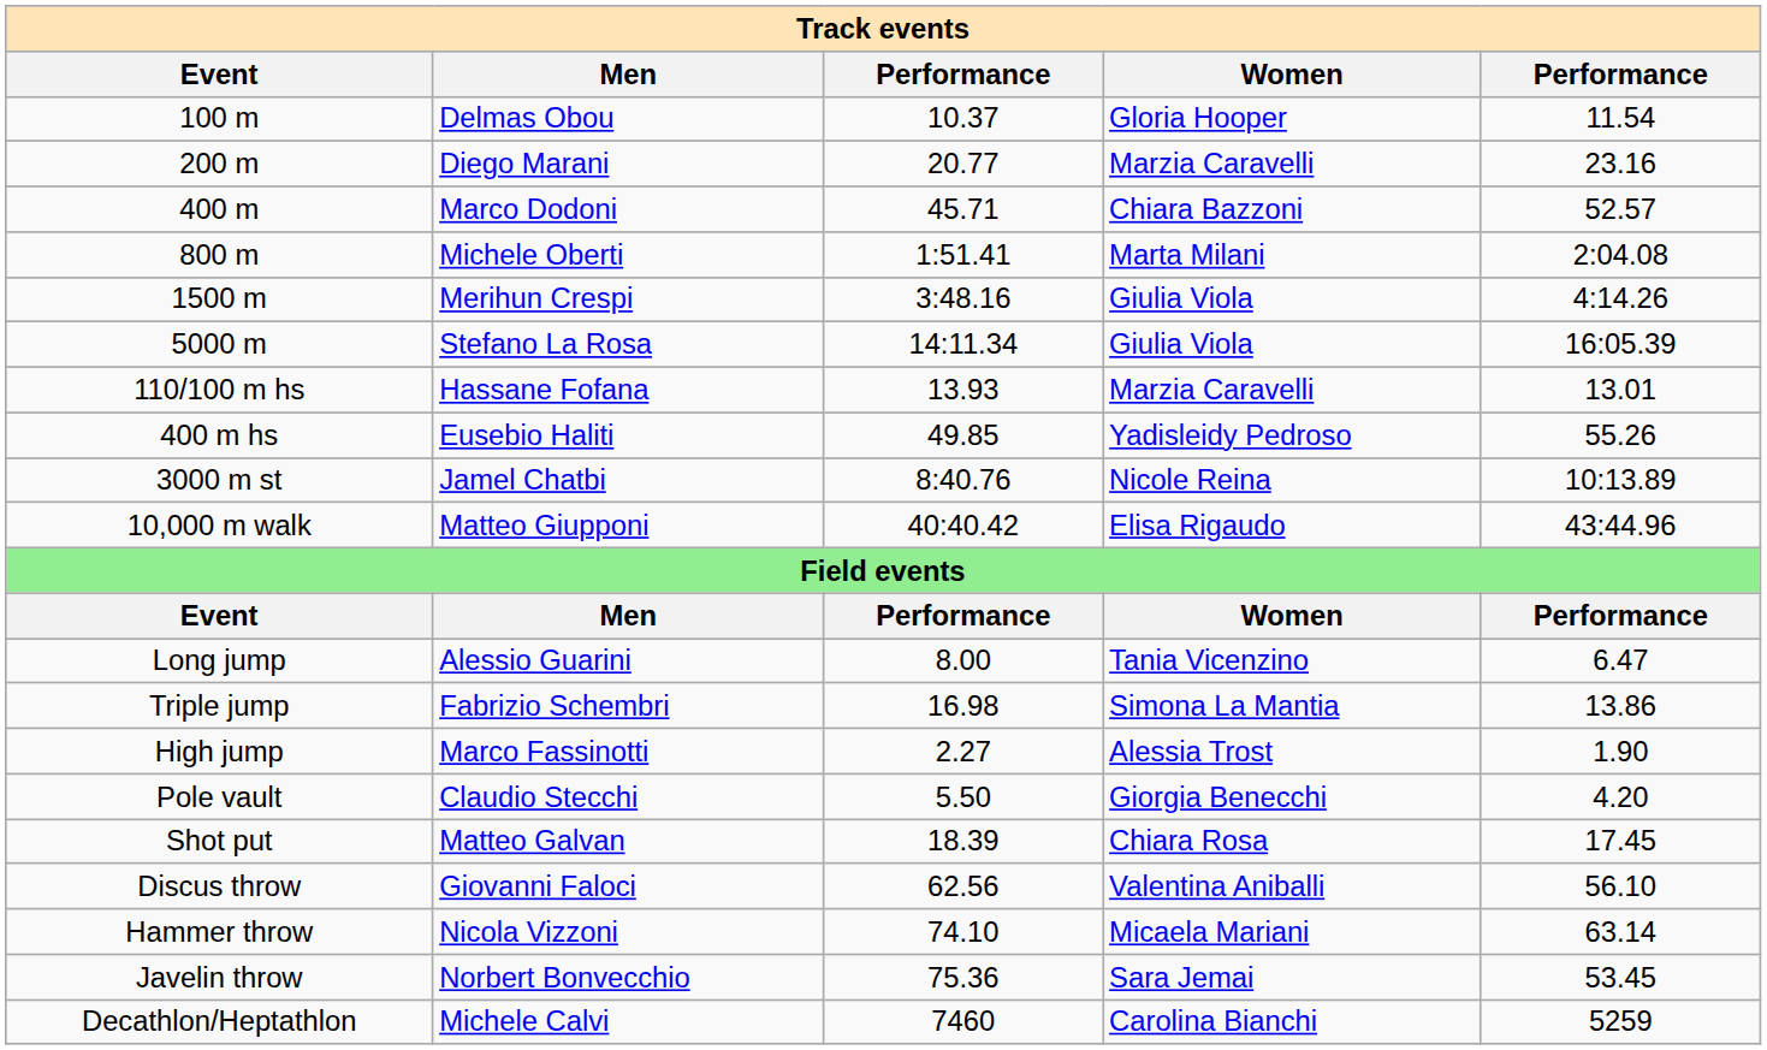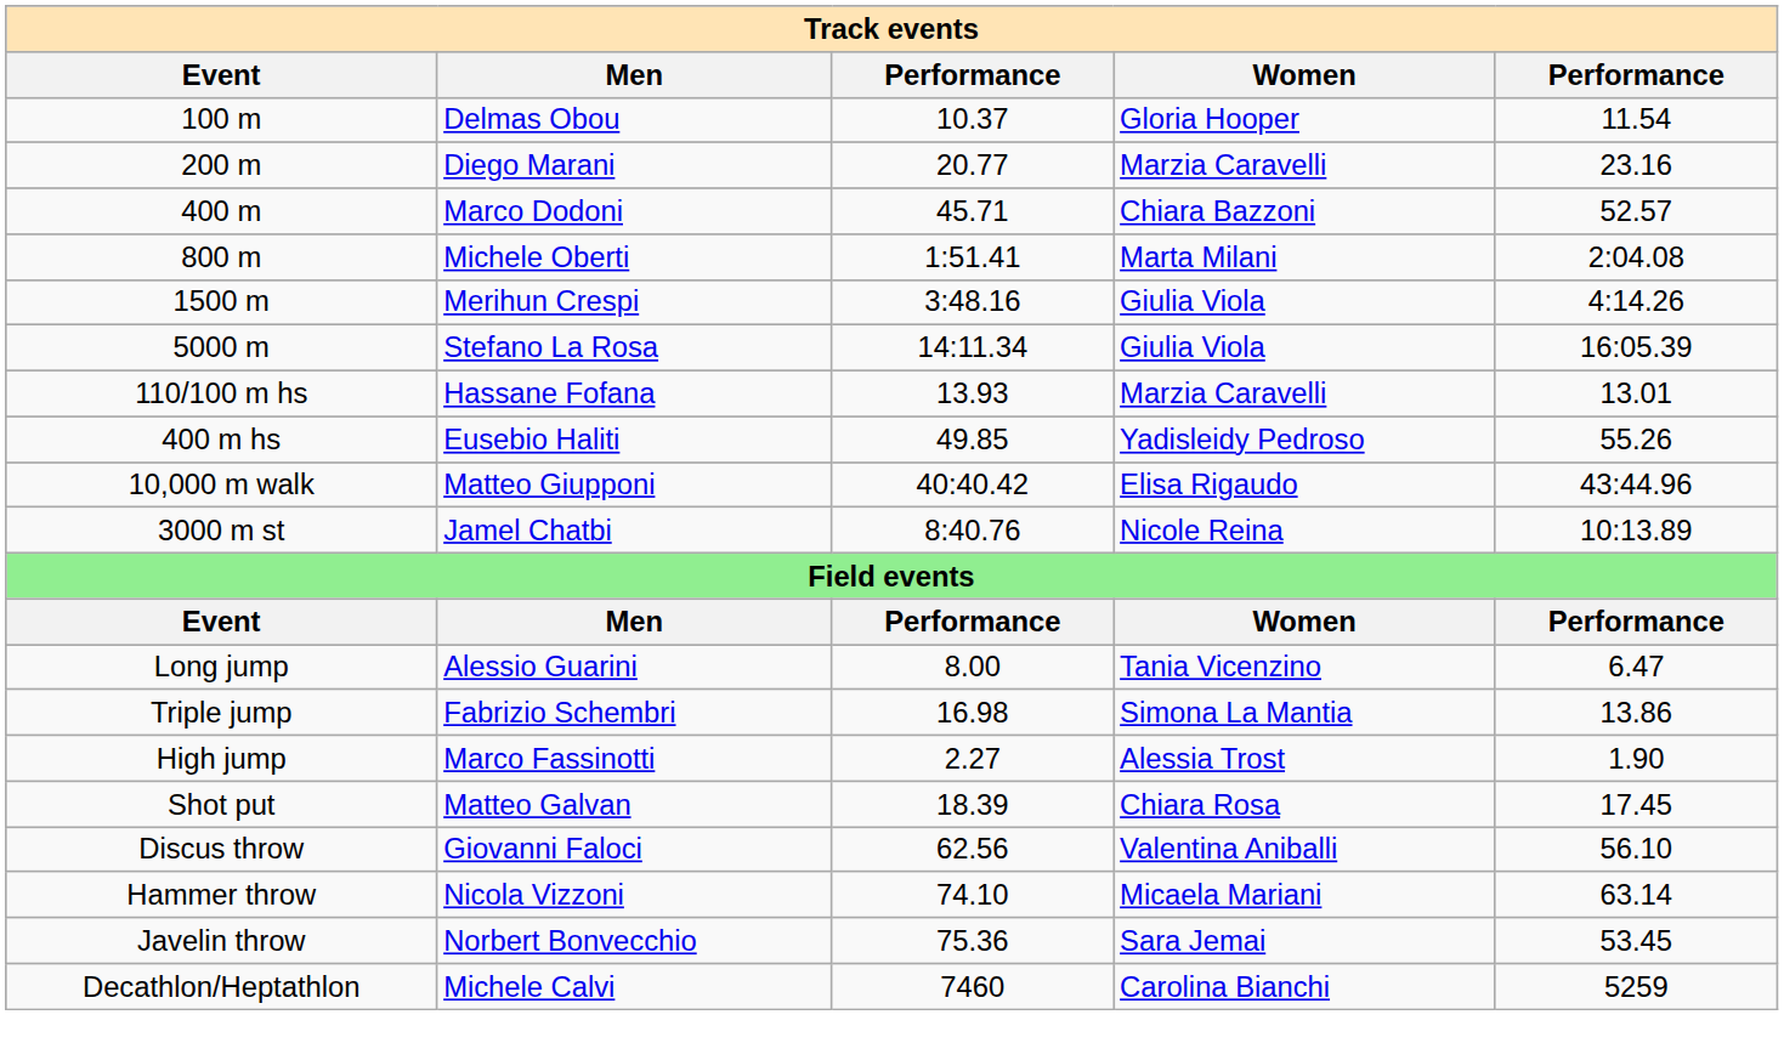rows swapped: 3000 m st <-> 10,000 m walk
- row: Pole vault | Claudio Stecchi | 5.50 | Giorgia Benecchi | 4.20
